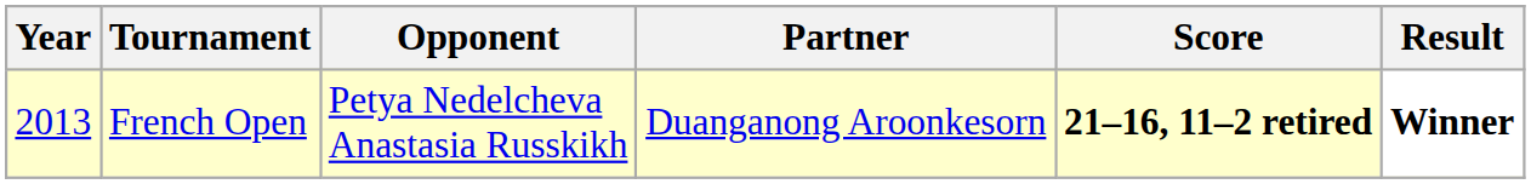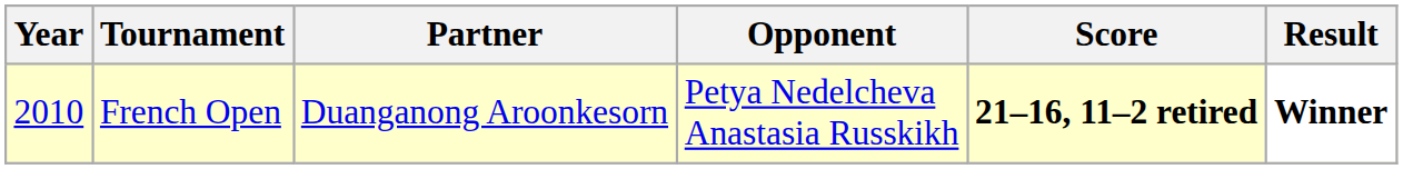columns swapped: Partner <-> Opponent
French Open | Year: 2013 -> 2010
